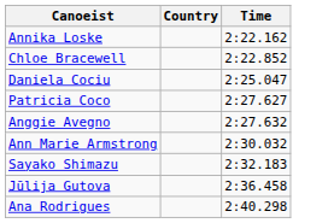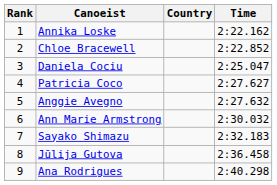+ column: Rank | 1 | 2 | 3 | 4 | 5 | 6 | 7 | 8 | 9
